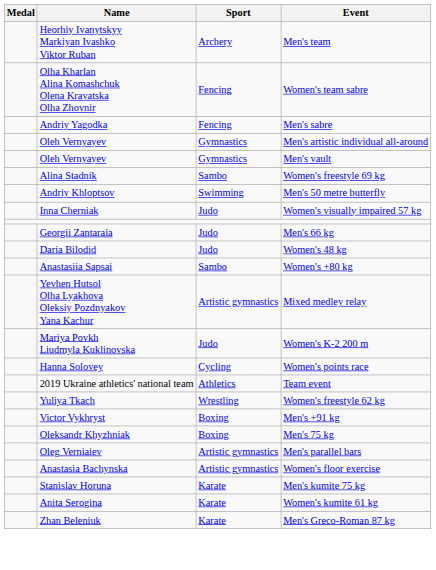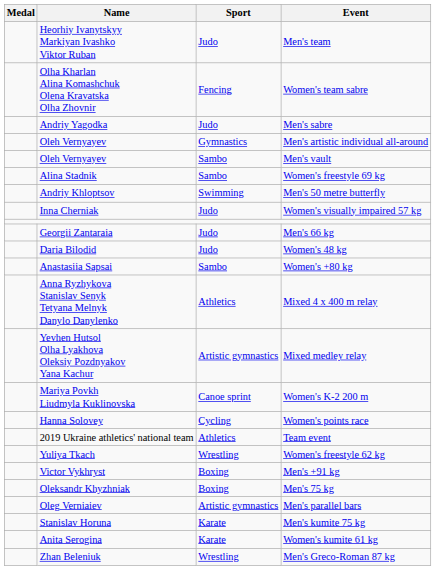Men's team | Sport: Archery -> Judo
Men's sabre | Sport: Fencing -> Judo
Men's vault | Sport: Gymnastics -> Sambo
+ row: Anna Ryzhykova Stanislav Senyk Tetyana Melnyk Danylo Danylenko | Athletics | Mixed 4 x 400 m relay
Women's K-2 200 m | Sport: Judo -> Canoe sprint
- row: Anastasia Bachynska | Artistic gymnastics | Women's floor exercise
Men's Greco-Roman 87 kg | Sport: Karate -> Wrestling
